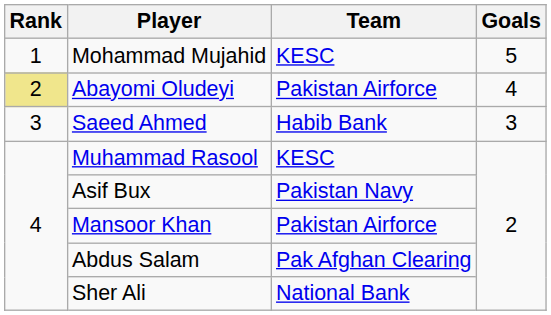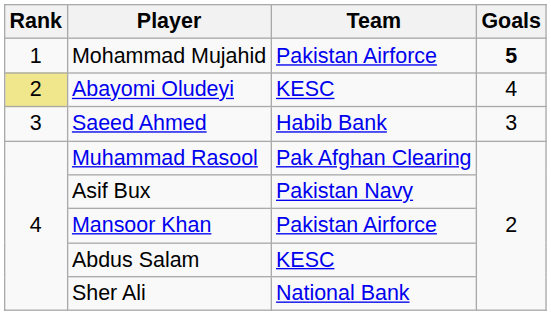Mohammad Mujahid | Team: KESC -> Pakistan Airforce
Mohammad Mujahid | Goals: normal -> bold
Abayomi Oludeyi | Team: Pakistan Airforce -> KESC
Muhammad Rasool | Team: KESC -> Pak Afghan Clearing
Abdus Salam | Team: Pak Afghan Clearing -> KESC
